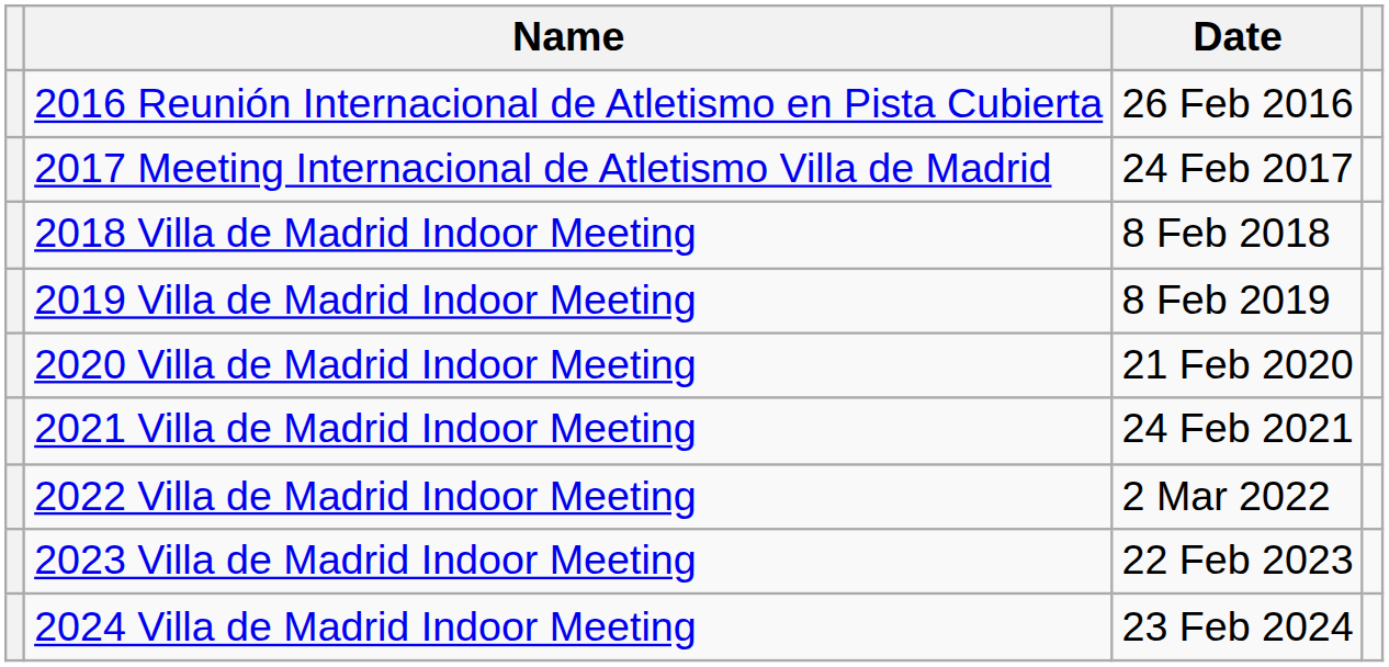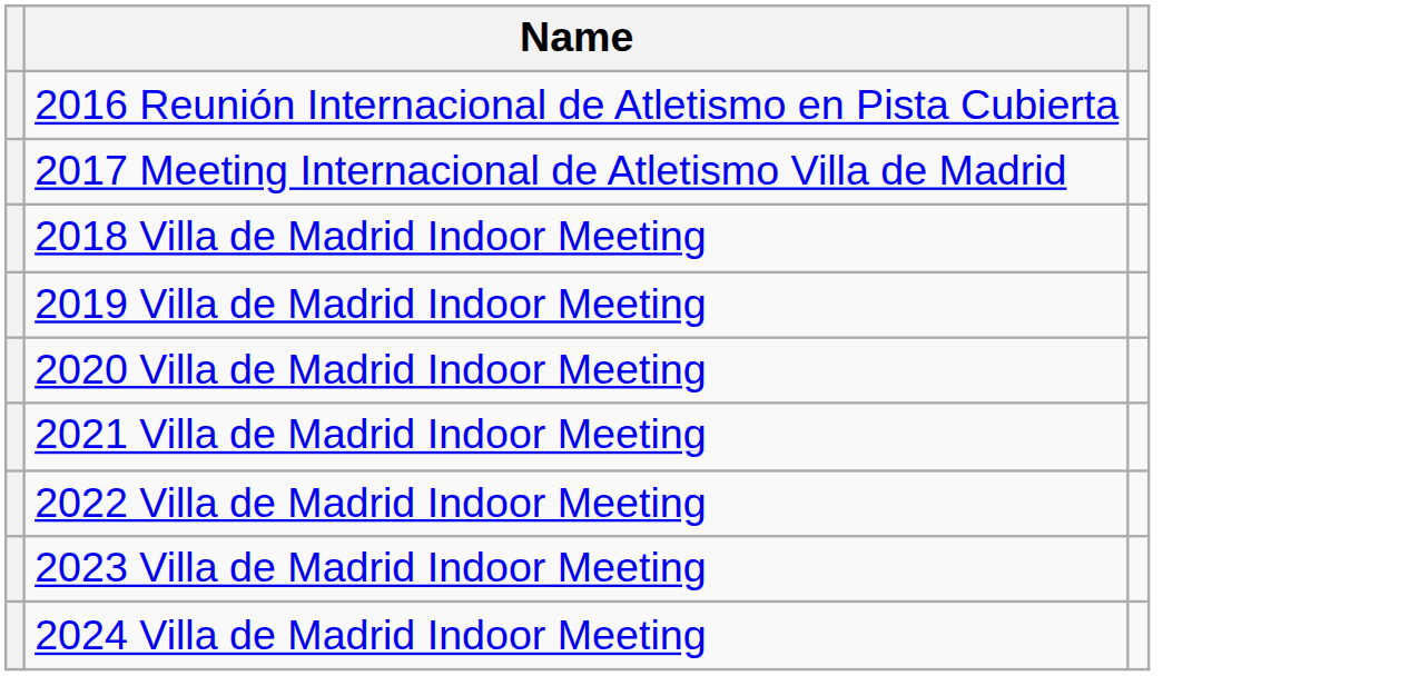- column: Date | 26 Feb 2016 | 24 Feb 2017 | 8 Feb 2018 | 8 Feb 2019 | 21 Feb 2020 | 24 Feb 2021 | 2 Mar 2022 | 22 Feb 2023 | 23 Feb 2024
